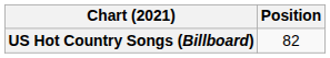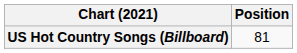US Hot Country Songs (Billboard) | Position: 82 -> 81
